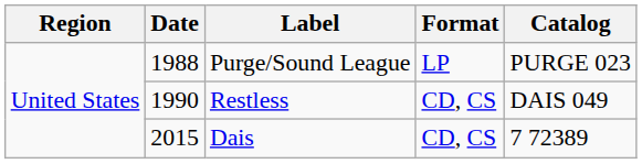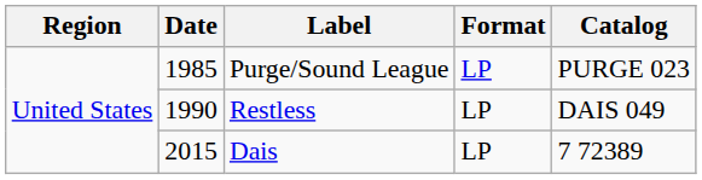Purge/Sound League | Date: 1988 -> 1985
Restless | Format: CD, CS -> LP
Dais | Format: CD, CS -> LP
